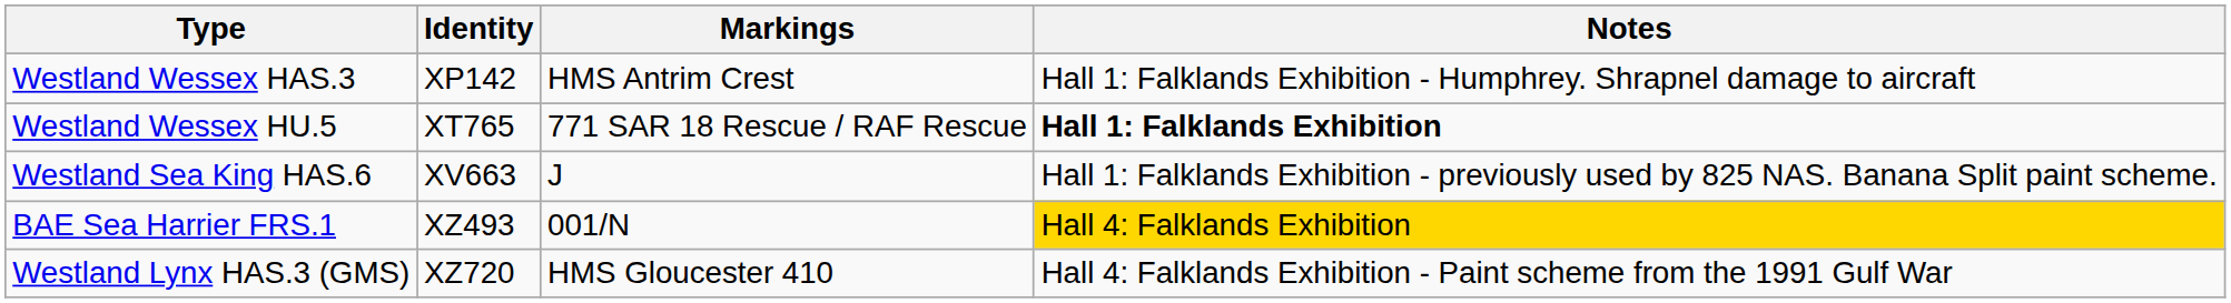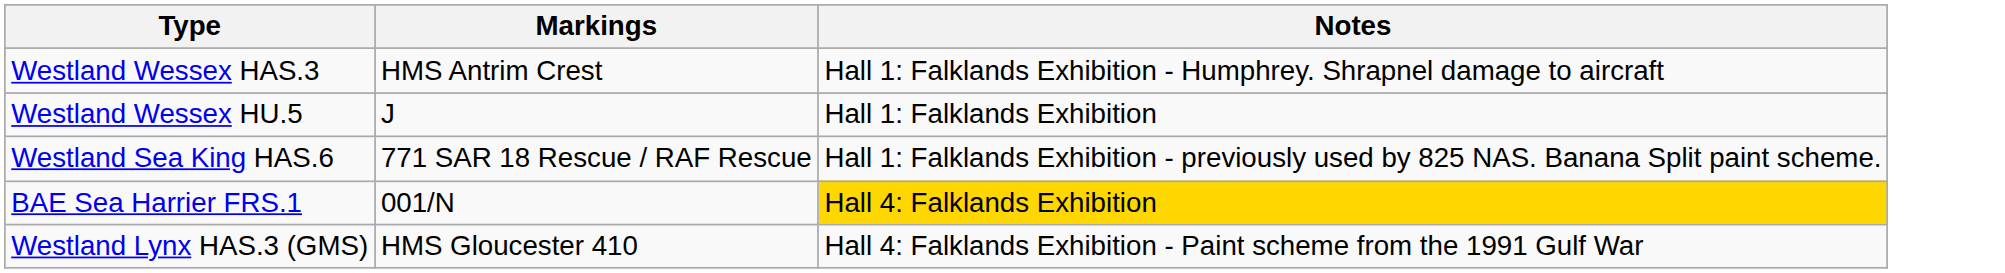- column: Identity | XP142 | XT765 | XV663 | XZ493 | XZ720
Westland Wessex HU.5 | Markings: 771 SAR 18 Rescue / RAF Rescue -> J
Westland Wessex HU.5 | Notes: bold -> normal
Westland Sea King HAS.6 | Markings: J -> 771 SAR 18 Rescue / RAF Rescue
